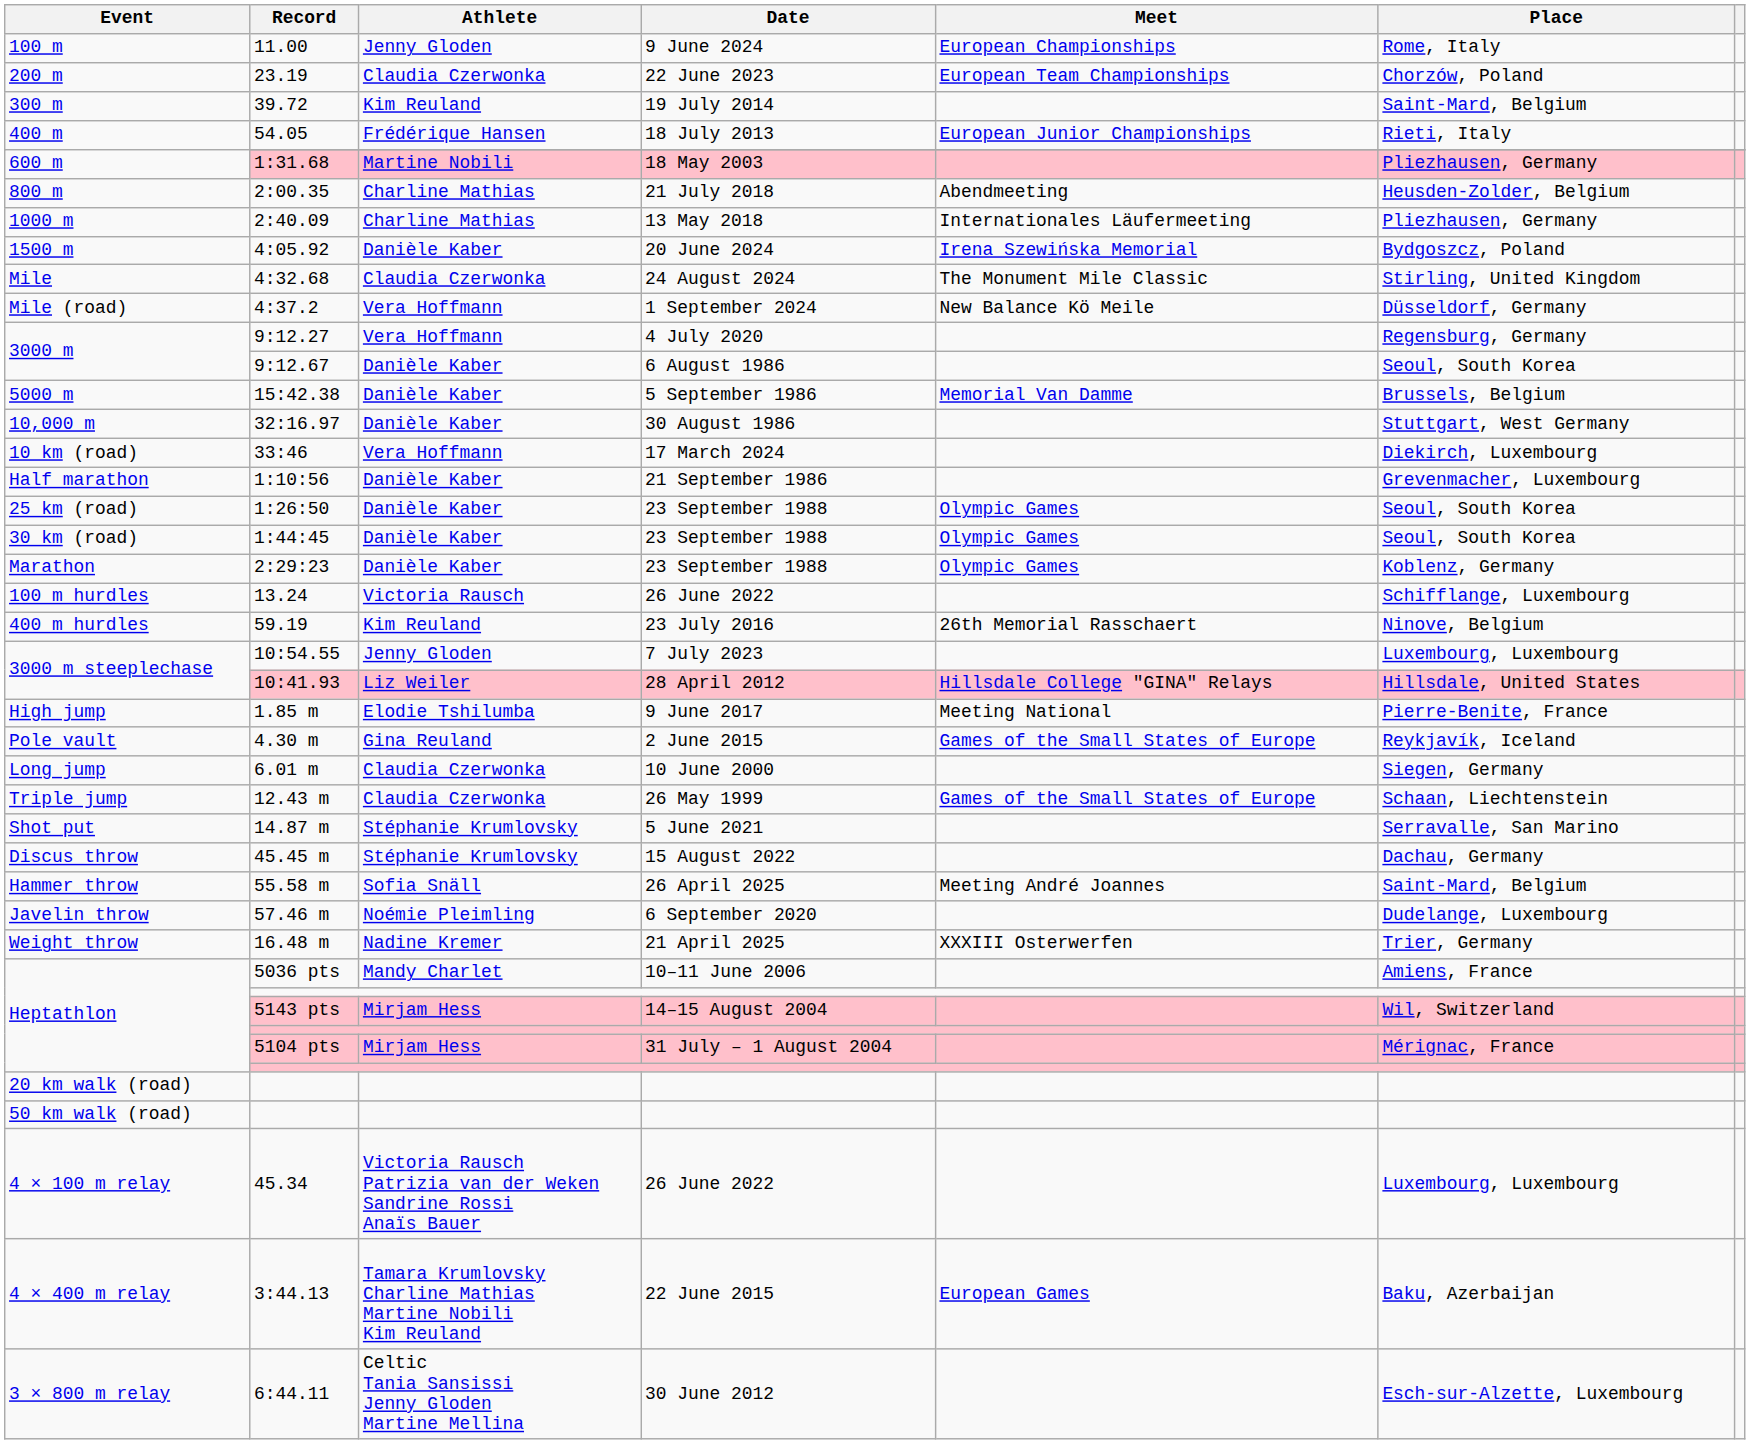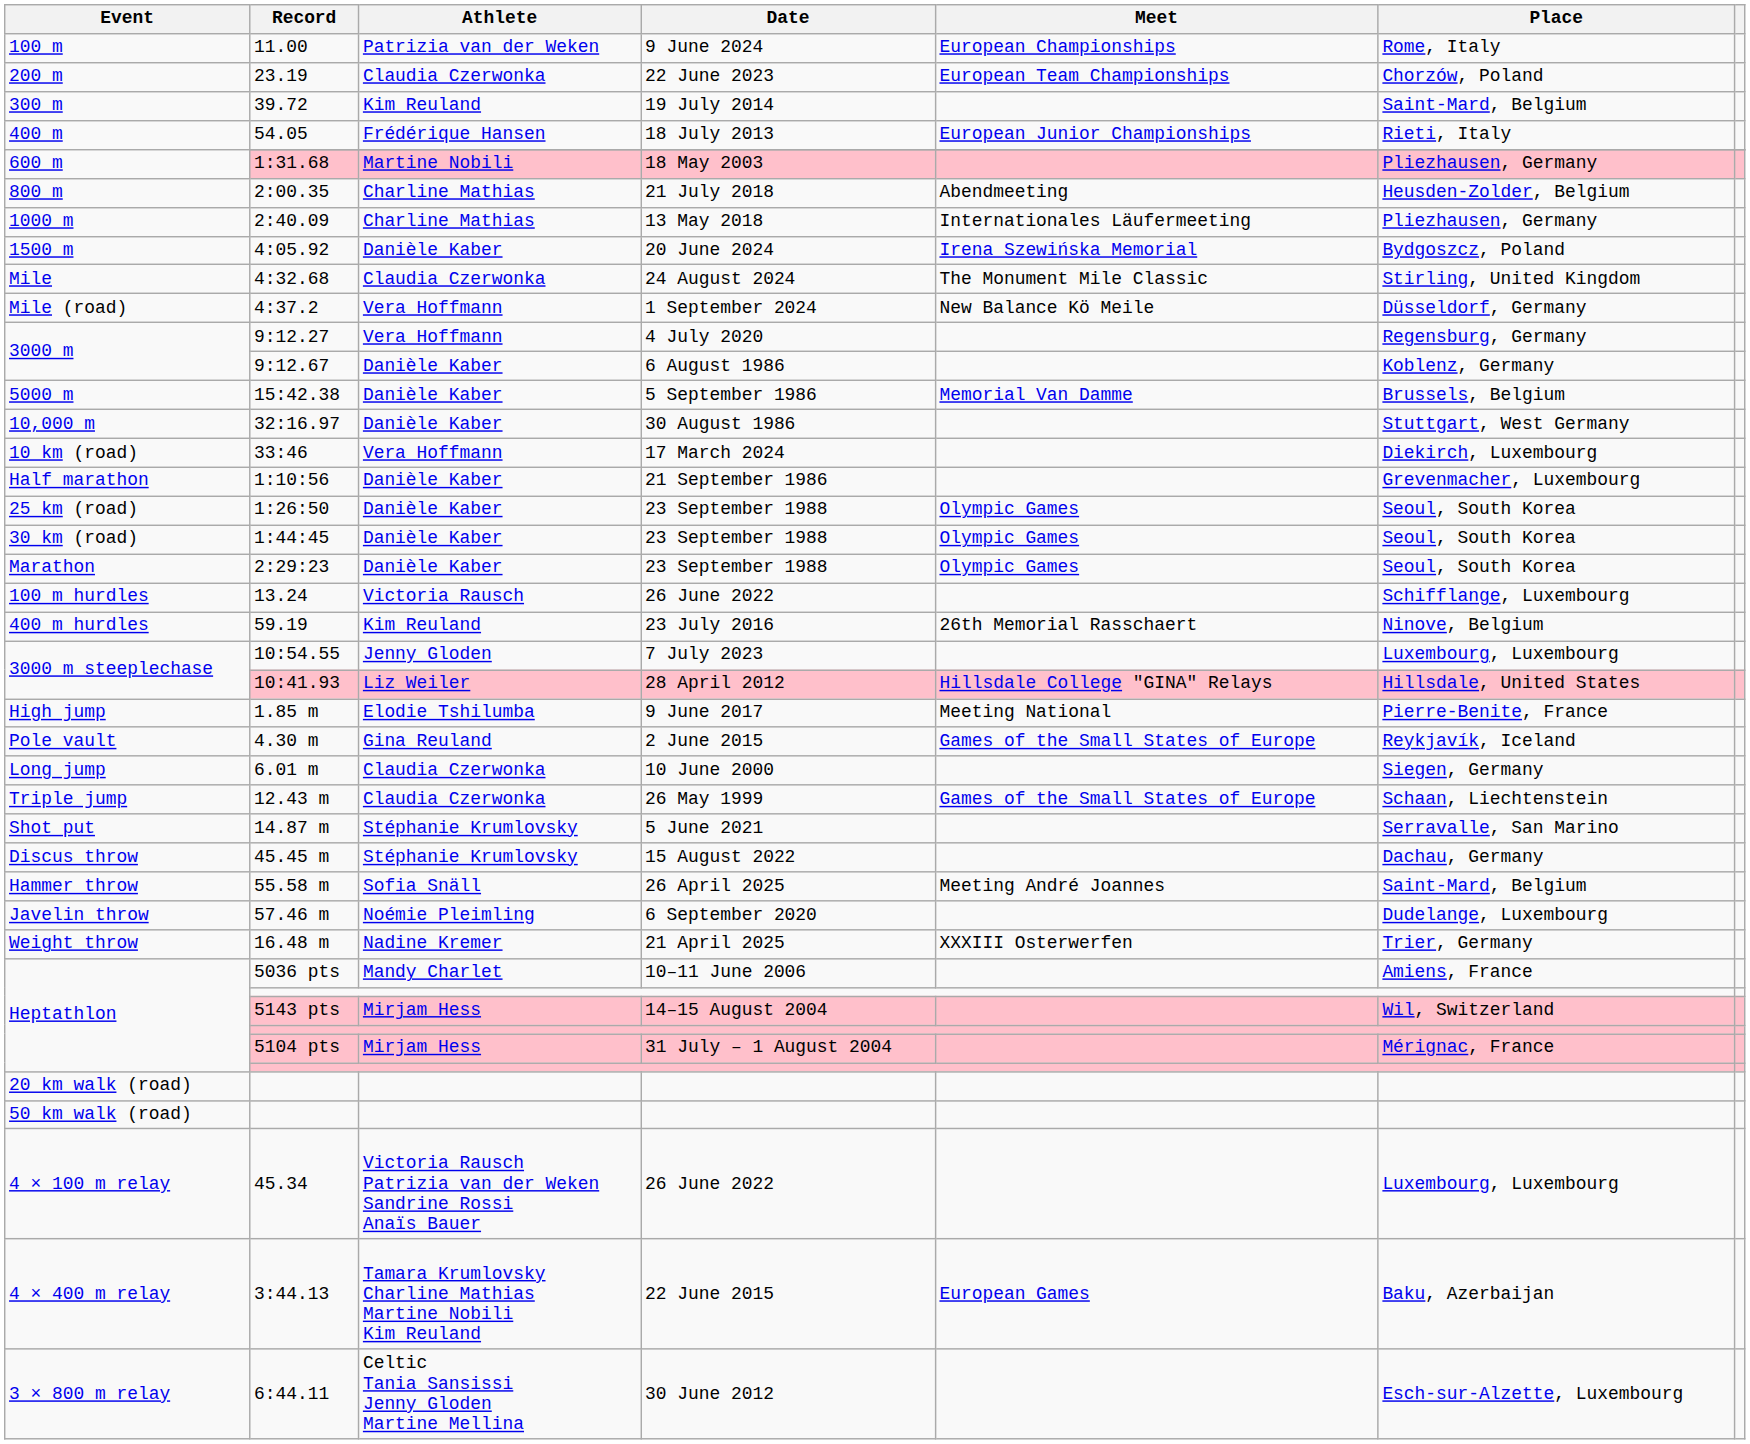11.00 | Athlete: Jenny Gloden -> Patrizia van der Weken
9:12.67 | Place: Seoul, South Korea -> Koblenz, Germany
2:29:23 | Place: Koblenz, Germany -> Seoul, South Korea
